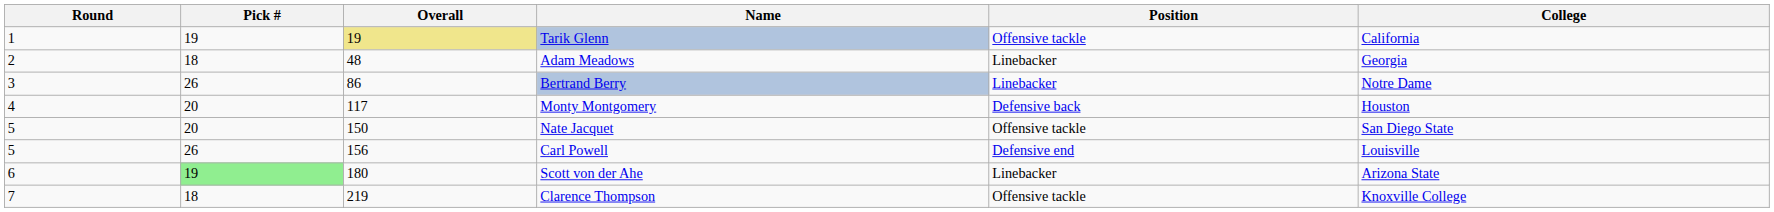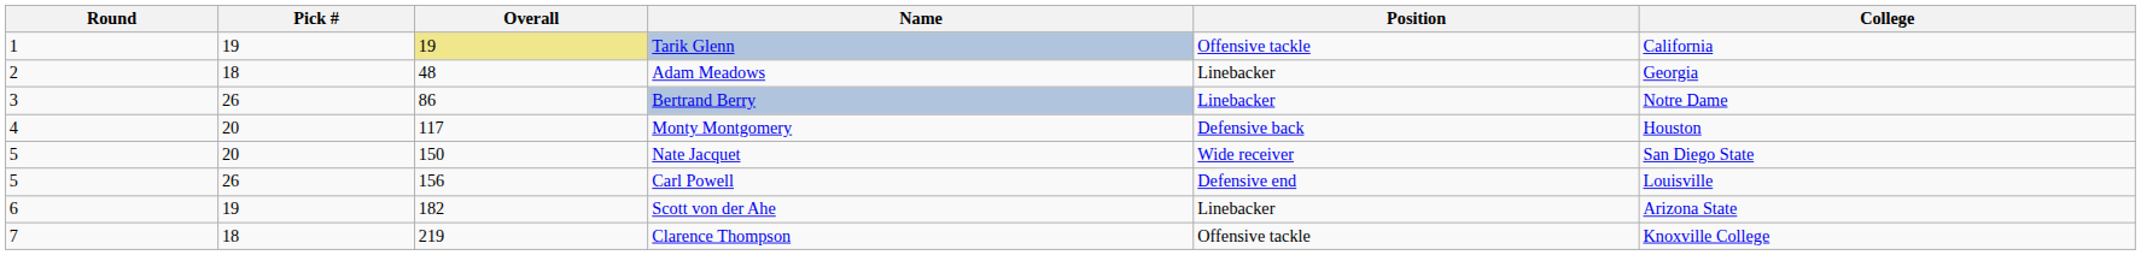Nate Jacquet | Position: Offensive tackle -> Wide receiver
Scott von der Ahe | Pick #: lightgreen background -> no background
Scott von der Ahe | Overall: 180 -> 182
